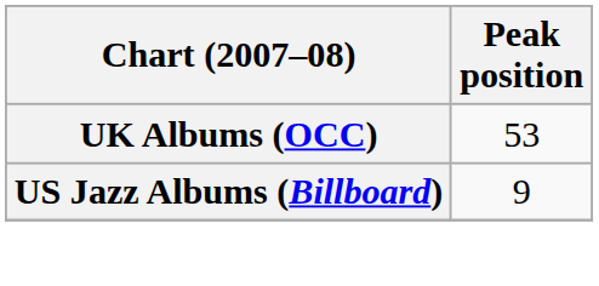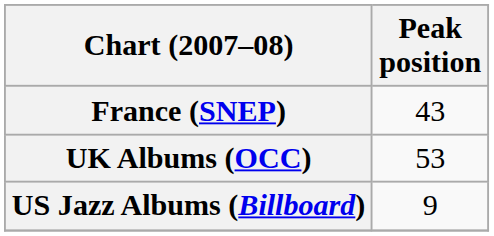+ row: France (SNEP) | 43
